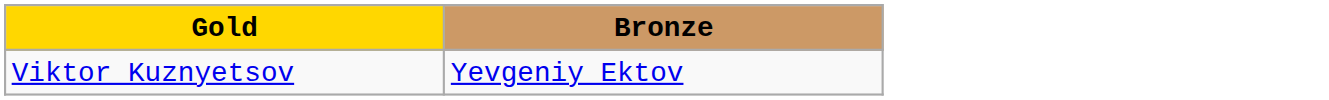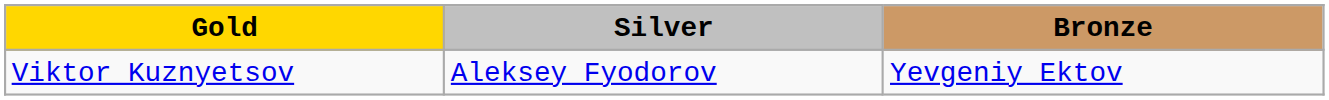+ column: Silver | Aleksey Fyodorov
